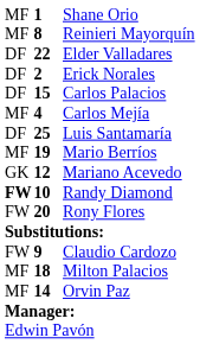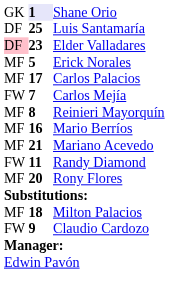Shane Orio | column 1: MF -> GK
Shane Orio | column 2: no background -> lavender background
rows swapped: Luis Santamaría <-> Reinieri Mayorquín
Elder Valladares | column 1: no background -> pink background
Elder Valladares | column 2: 22 -> 23
Erick Norales | column 1: DF -> MF
Erick Norales | column 2: 2 -> 5
Carlos Palacios | column 1: DF -> MF
Carlos Palacios | column 2: 15 -> 17
Carlos Mejía | column 1: MF -> FW
Carlos Mejía | column 2: 4 -> 7
Mario Berríos | column 2: 19 -> 16
Mariano Acevedo | column 1: GK -> MF
Mariano Acevedo | column 2: 12 -> 21
Randy Diamond | column 1: bold -> normal
Randy Diamond | column 2: 10 -> 11
Rony Flores | column 1: FW -> MF
rows swapped: Milton Palacios <-> Claudio Cardozo
- row: MF | 14 | Orvin Paz
